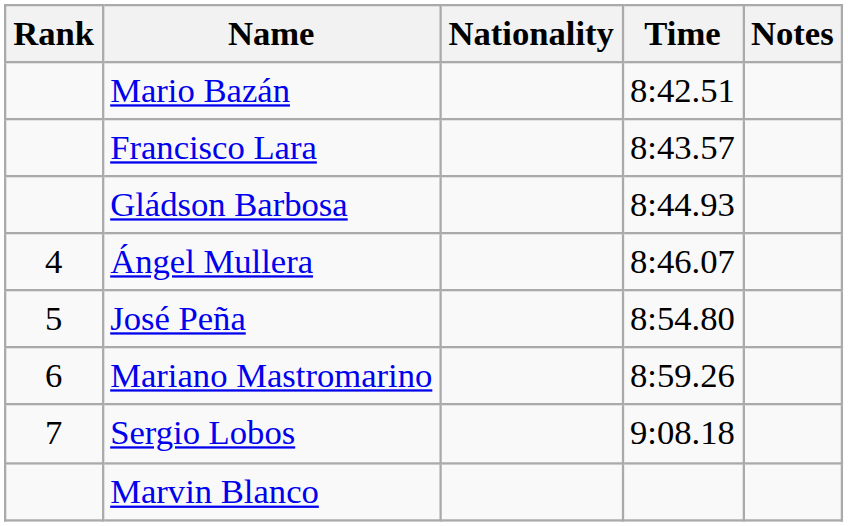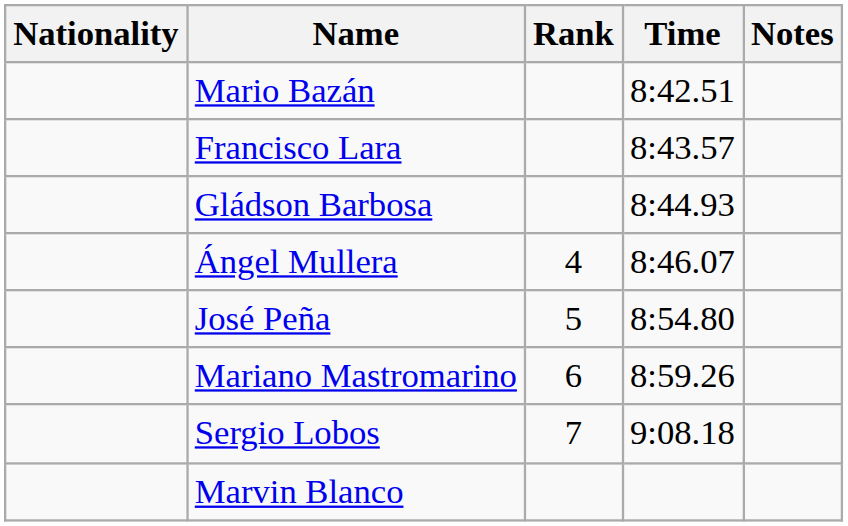columns swapped: Rank <-> Nationality
